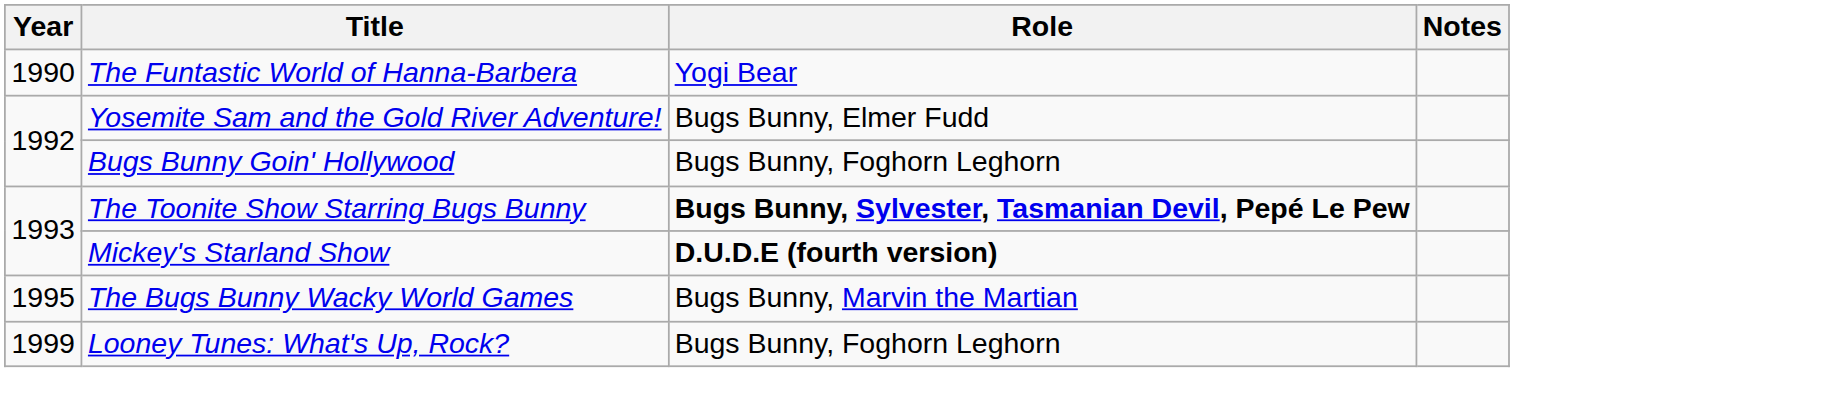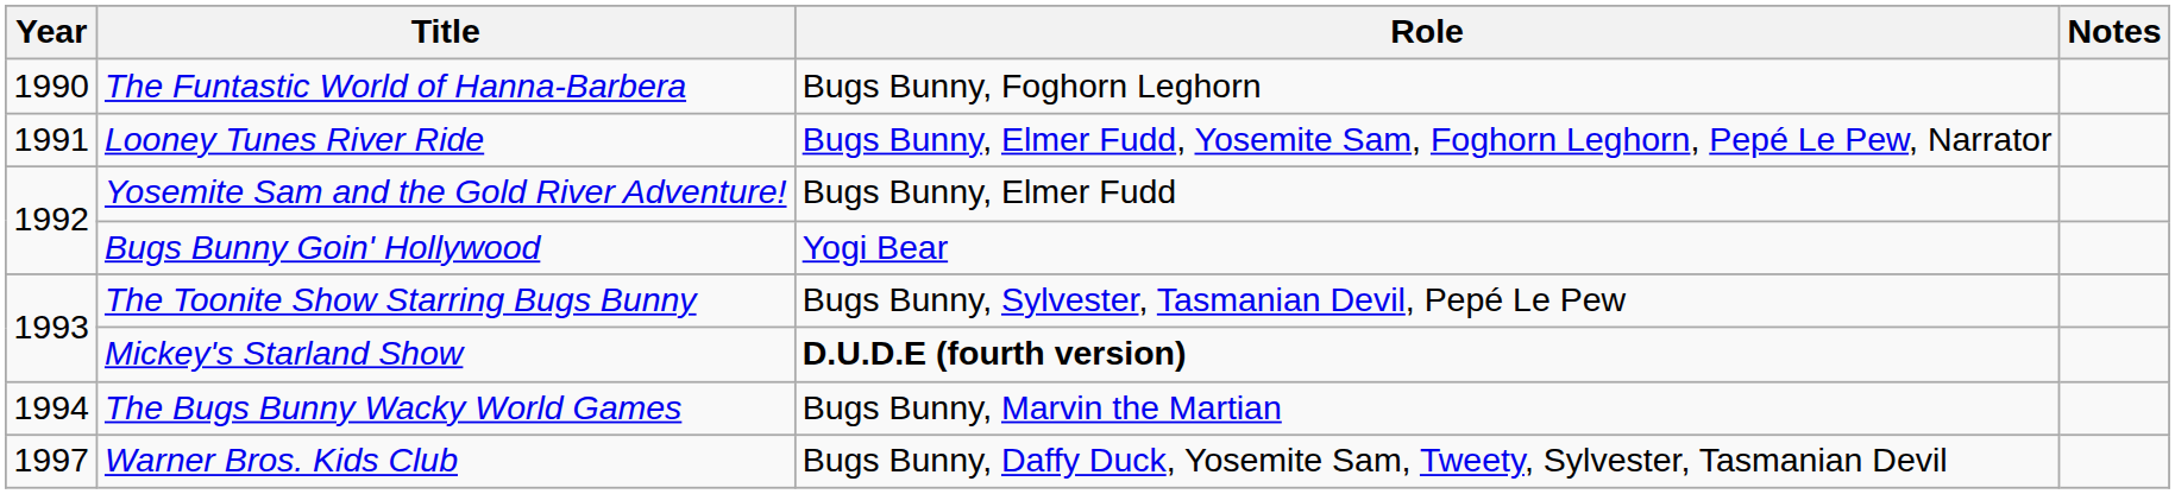The Funtastic World of Hanna-Barbera | Role: Yogi Bear -> Bugs Bunny, Foghorn Leghorn
+ row: 1991 | Looney Tunes River Ride | Bugs Bunny, Elmer Fudd, Yosemite Sam, Foghorn Leghorn, Pepé Le Pew, Narrator
Bugs Bunny Goin' Hollywood | Role: Bugs Bunny, Foghorn Leghorn -> Yogi Bear
The Toonite Show Starring Bugs Bunny | Role: bold -> normal
The Bugs Bunny Wacky World Games | Year: 1995 -> 1994
+ row: 1997 | Warner Bros. Kids Club | Bugs Bunny, Daffy Duck, Yosemite Sam, Tweety, Sylvester, Tasmanian Devil
- row: 1999 | Looney Tunes: What's Up, Rock? | Bugs Bunny, Foghorn Leghorn
